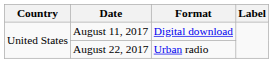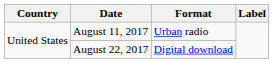August 11, 2017 | Format: Digital download -> Urban radio
August 22, 2017 | Format: Urban radio -> Digital download
